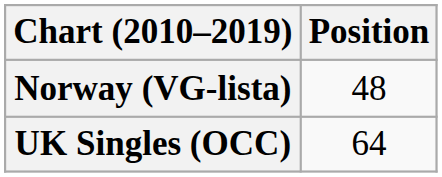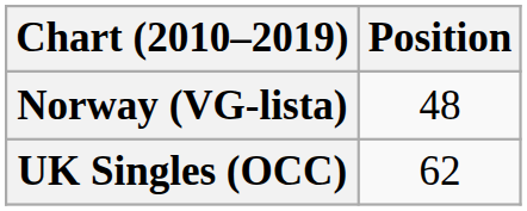UK Singles (OCC) | Position: 64 -> 62
